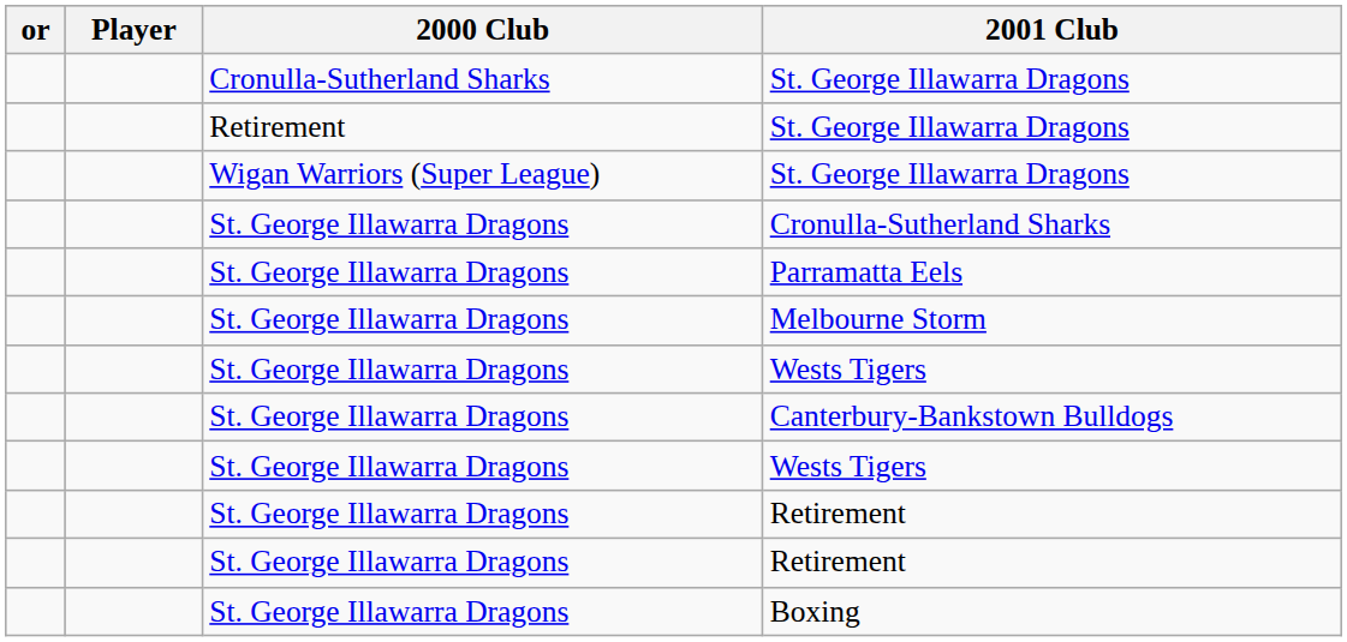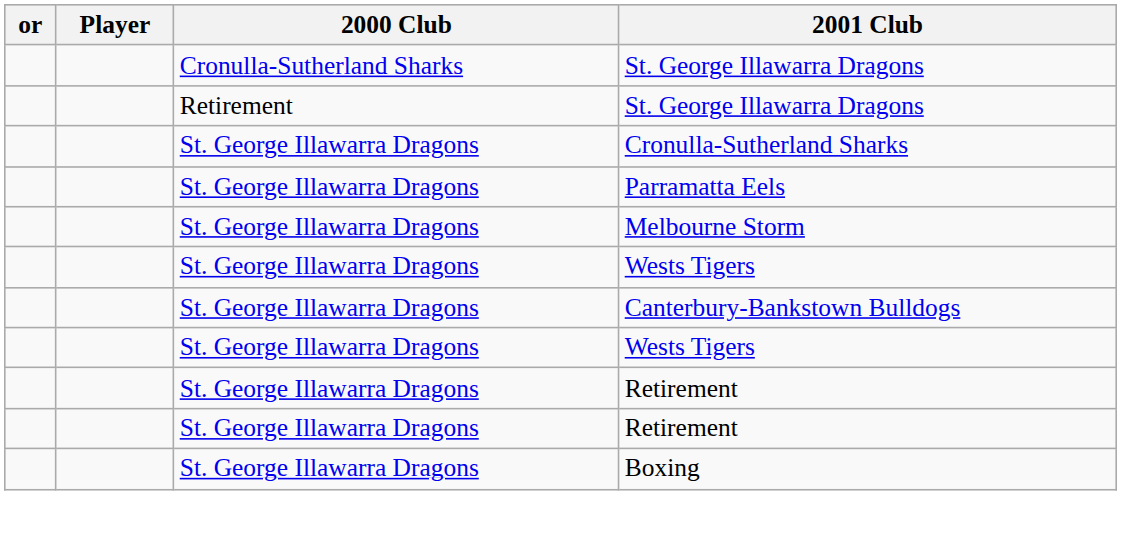- row: Wigan Warriors (Super League) | St. George Illawarra Dragons
